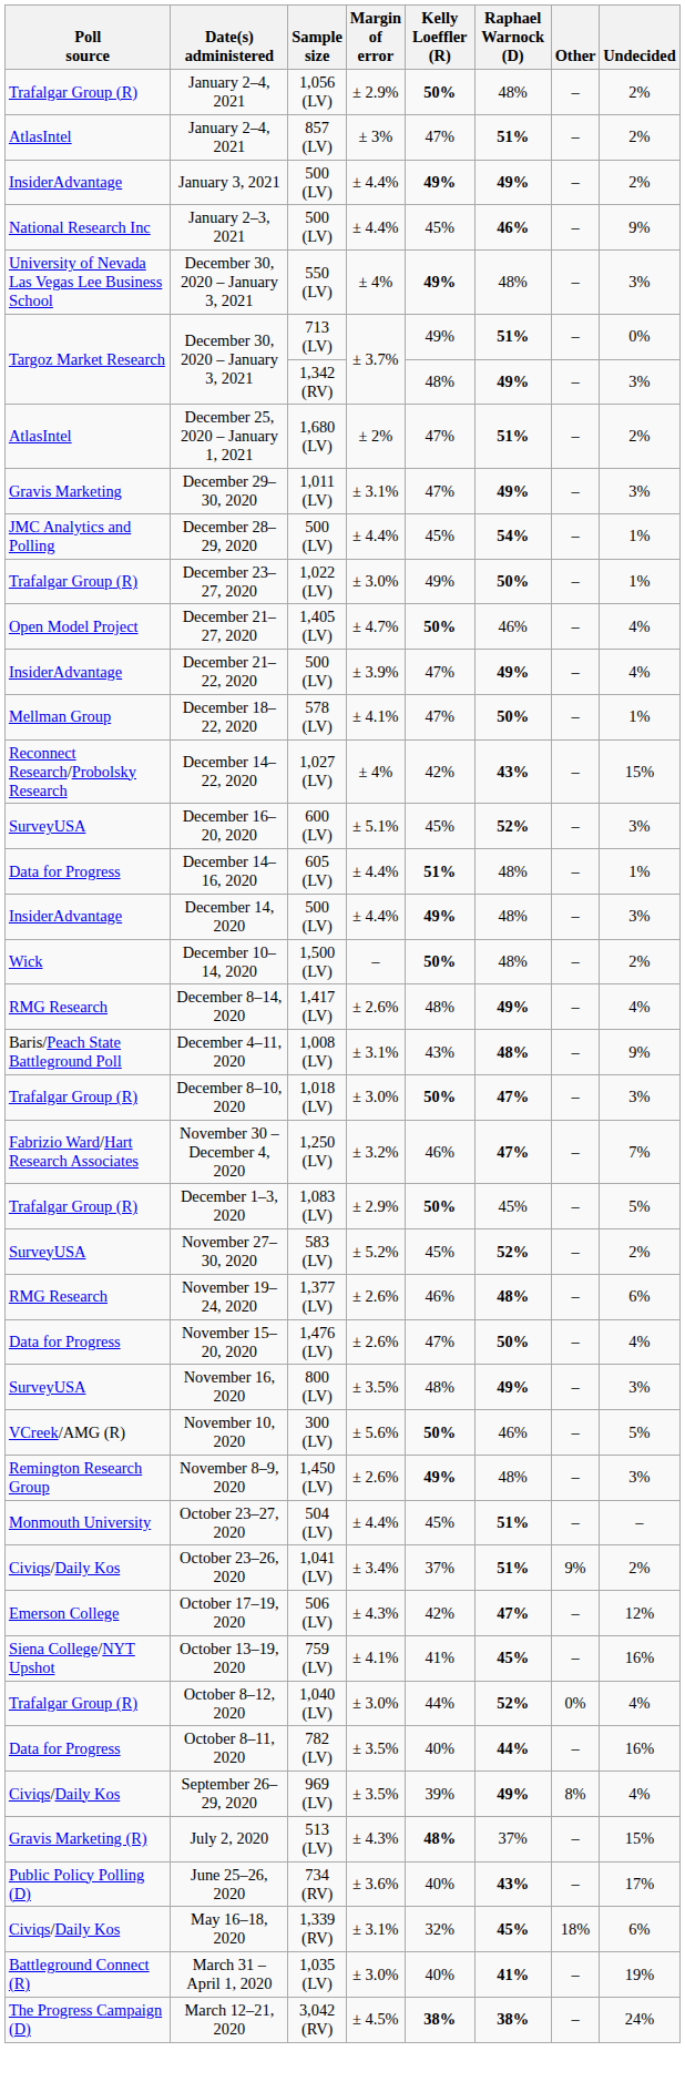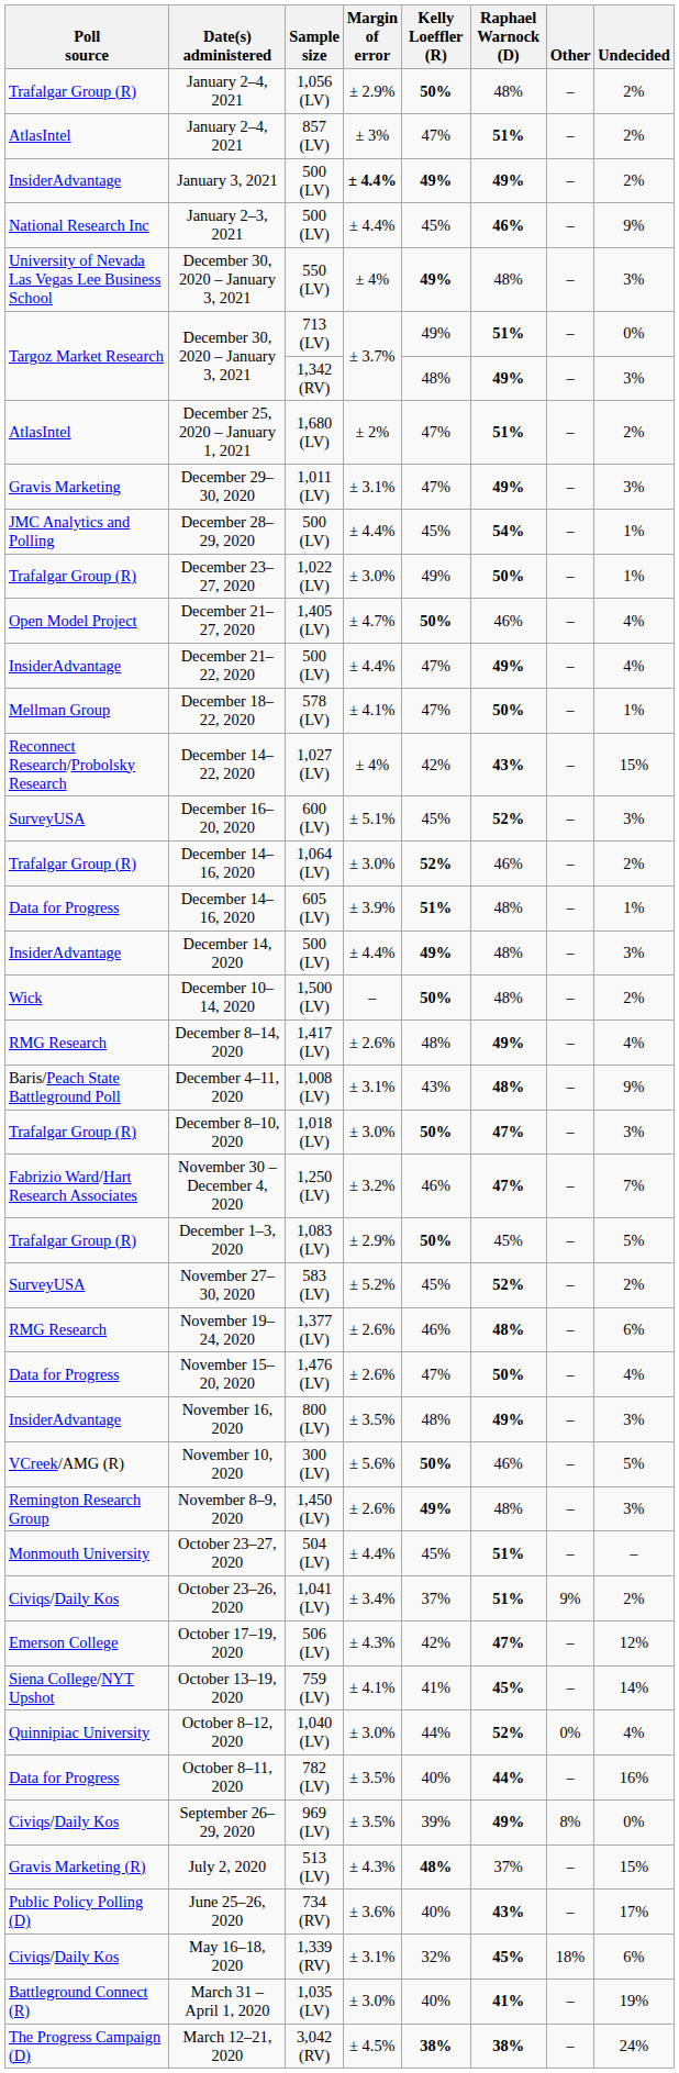January 3, 2021 | Margin of error: normal -> bold
December 21–22, 2020 | Margin of error: ± 3.9% -> ± 4.4%
+ row: Trafalgar Group (R) | December 14–16, 2020 | 1,064 (LV) | ± 3.0% | 52% | 46% | – | 2%
December 14–16, 2020 / 605 (LV) | Margin of error: ± 4.4% -> ± 3.9%
November 16, 2020 | Poll source: SurveyUSA -> InsiderAdvantage
October 13–19, 2020 | Undecided: 16% -> 14%
October 8–12, 2020 | Poll source: Trafalgar Group (R) -> Quinnipiac University
September 26–29, 2020 | Undecided: 4% -> 0%
